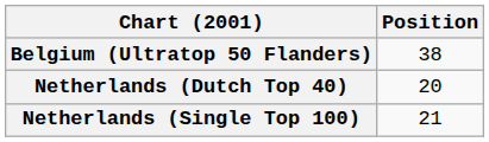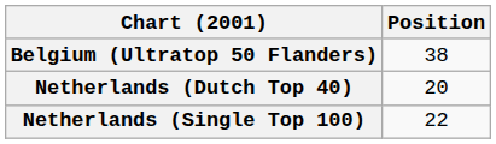Netherlands (Single Top 100) | Position: 21 -> 22
